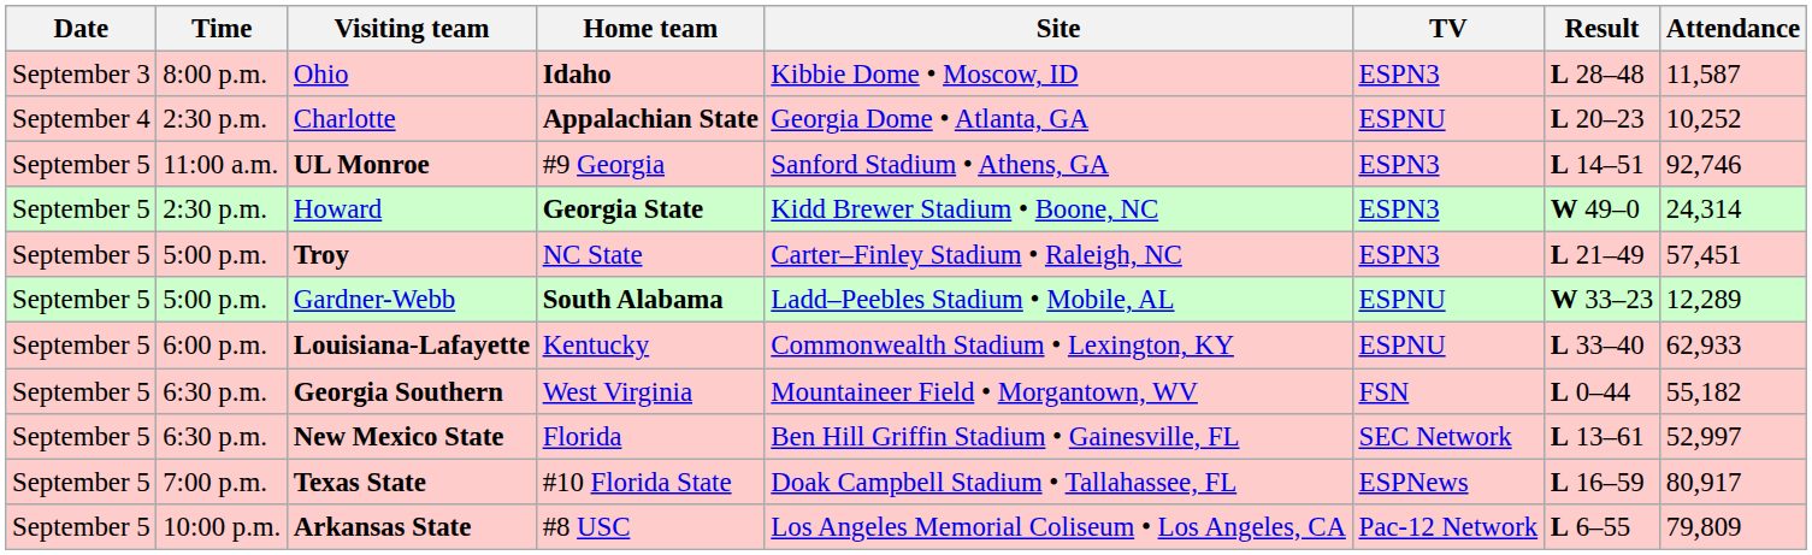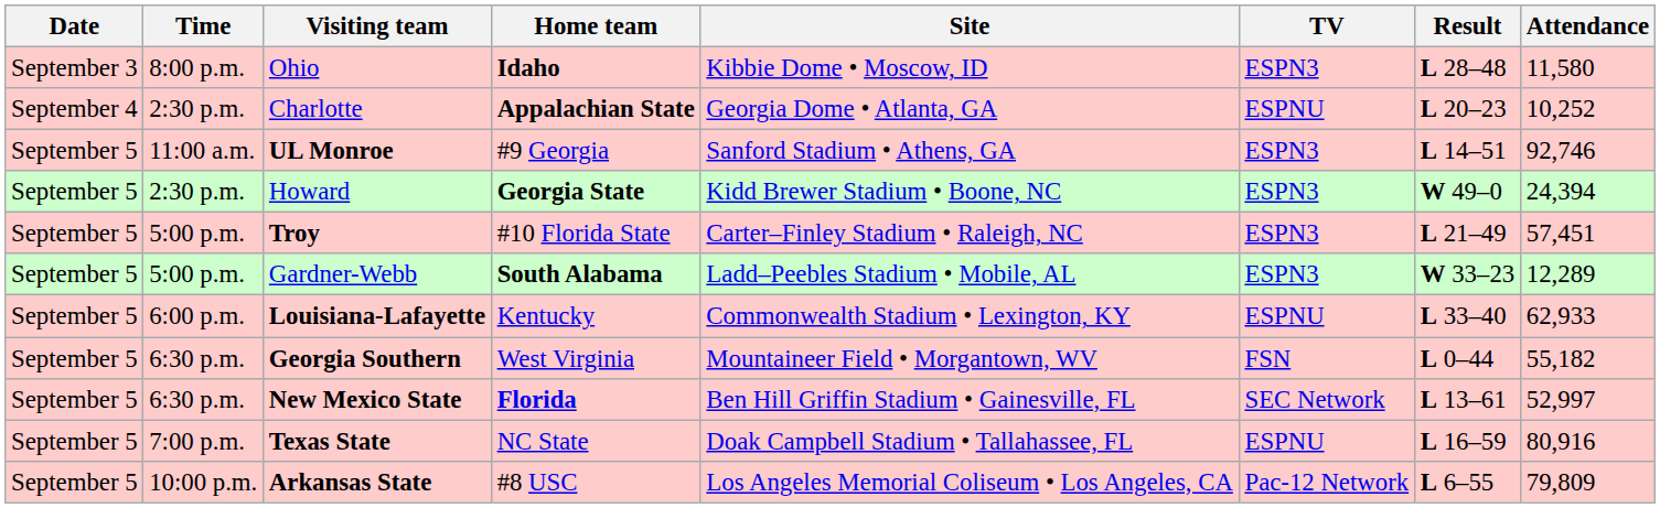Ohio | Attendance: 11,587 -> 11,580
Howard | Attendance: 24,314 -> 24,394
Troy | Home team: NC State -> #10 Florida State
Gardner-Webb | TV: ESPNU -> ESPN3
New Mexico State | Home team: normal -> bold
Texas State | Home team: #10 Florida State -> NC State
Texas State | TV: ESPNews -> ESPNU
Texas State | Attendance: 80,917 -> 80,916
